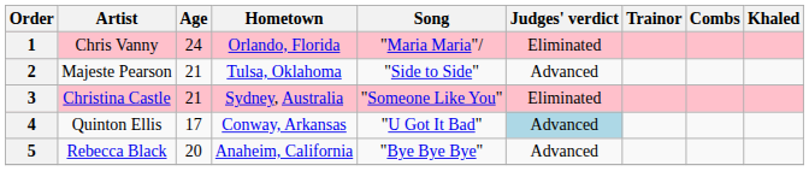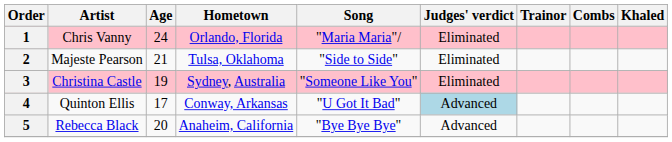2 | Judges' verdict: Advanced -> Eliminated
3 | Age: 21 -> 19
